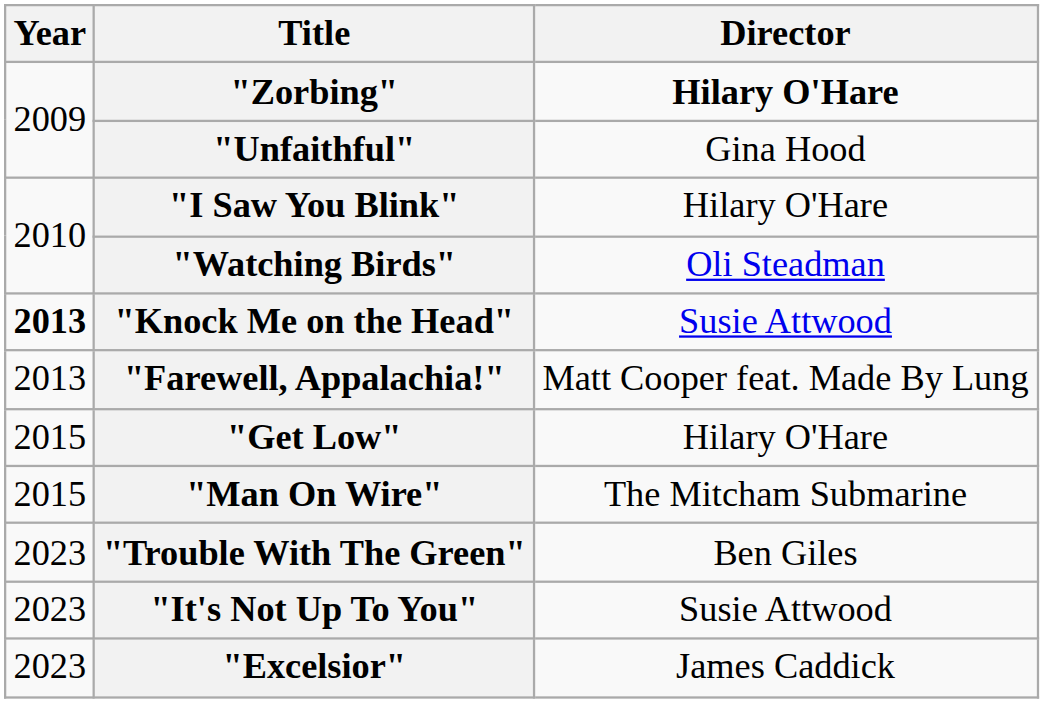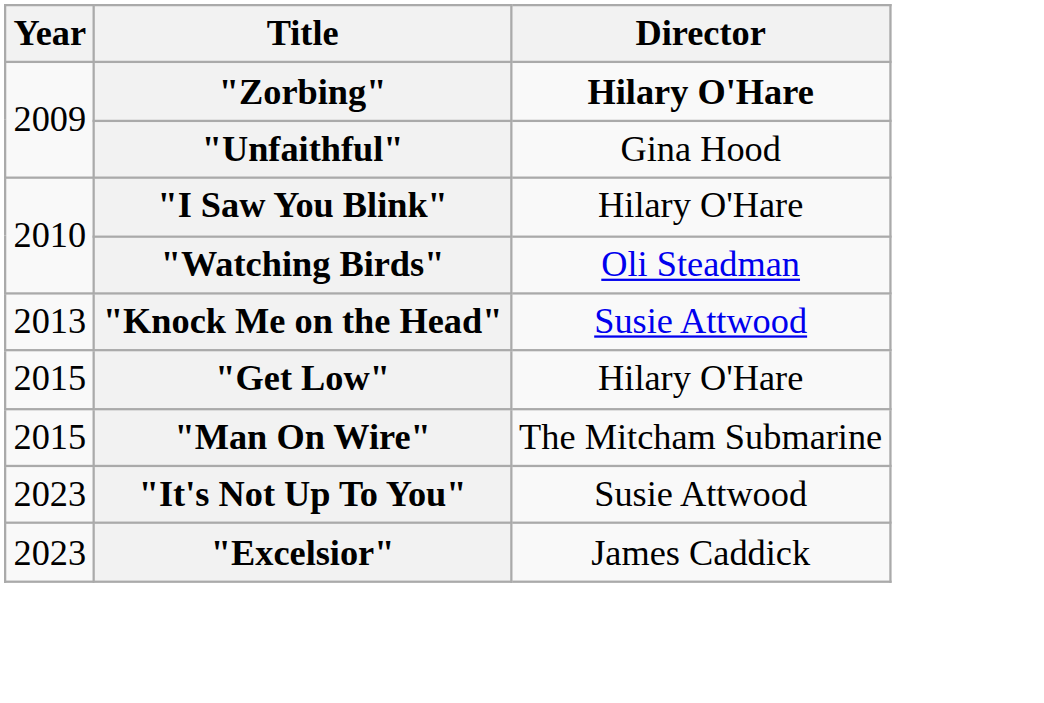"Knock Me on the Head" | Year: bold -> normal
- row: 2013 | "Farewell, Appalachia!" | Matt Cooper feat. Made By Lung
- row: 2023 | "Trouble With The Green" | Ben Giles
